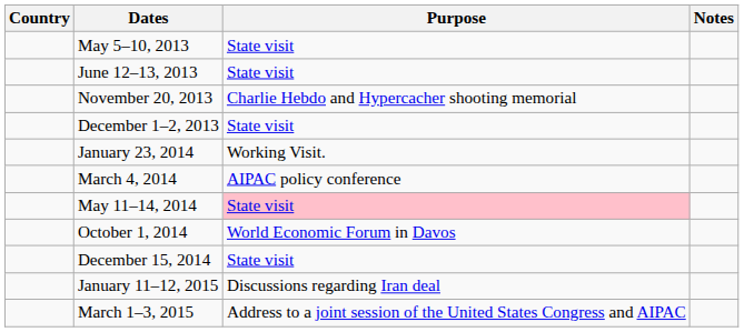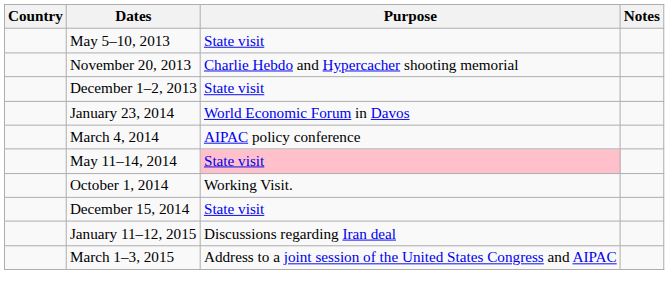- row: June 12–13, 2013 | State visit
January 23, 2014 | Purpose: Working Visit. -> World Economic Forum in Davos
October 1, 2014 | Purpose: World Economic Forum in Davos -> Working Visit.
